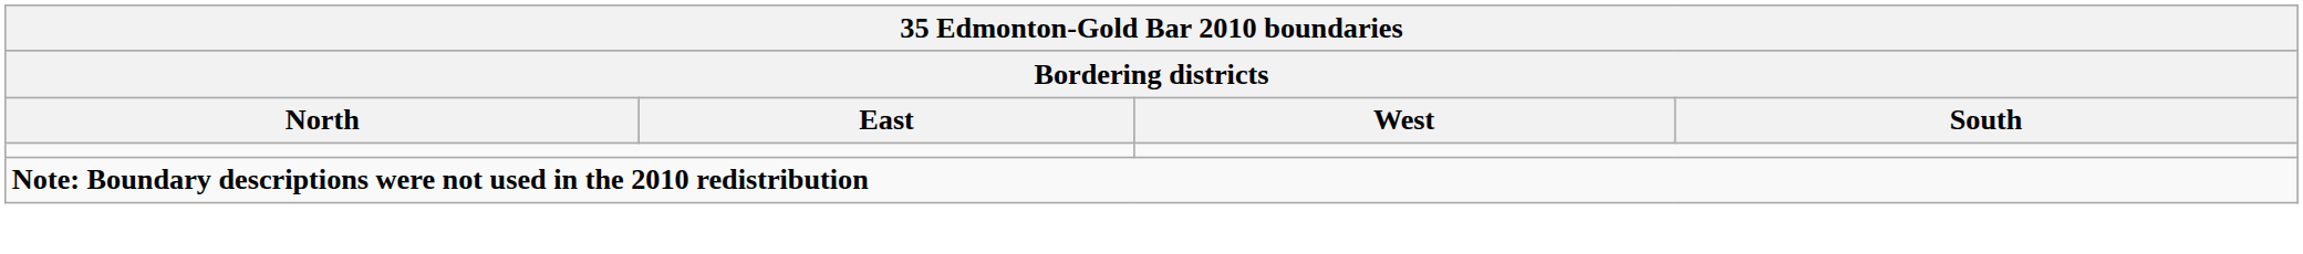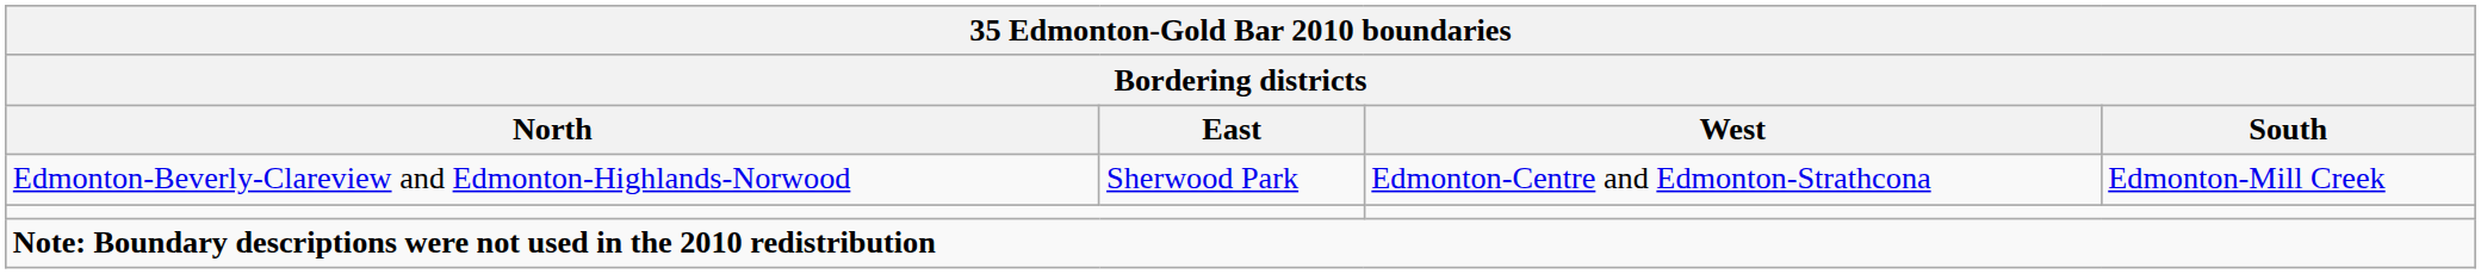+ row: Edmonton-Beverly-Clareview and Edmonton-Highlands-Norwood | Sherwood Park | Edmonton-Centre and Edmonton-Strathcona | Edmonton-Mill Creek
